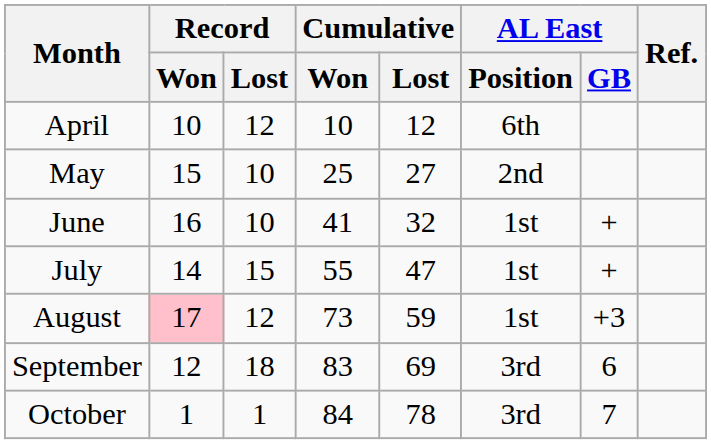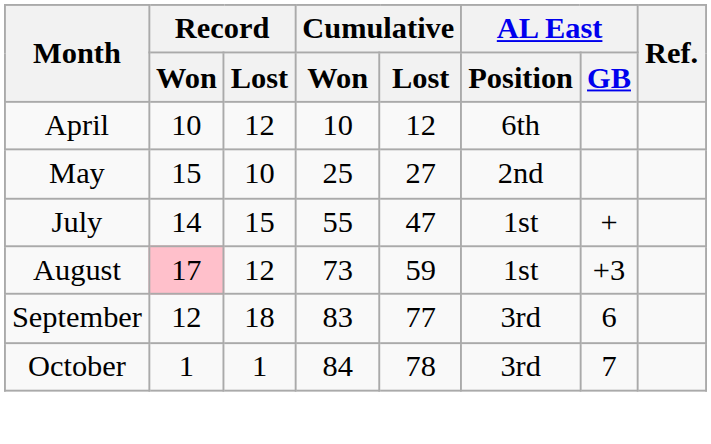- row: June | 16 | 10 | 41 | 32 | 1st | +
September | Cumulative / Lost: 69 -> 77
